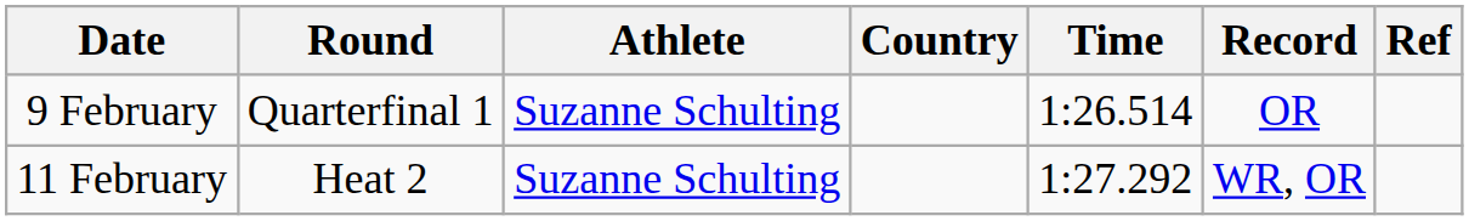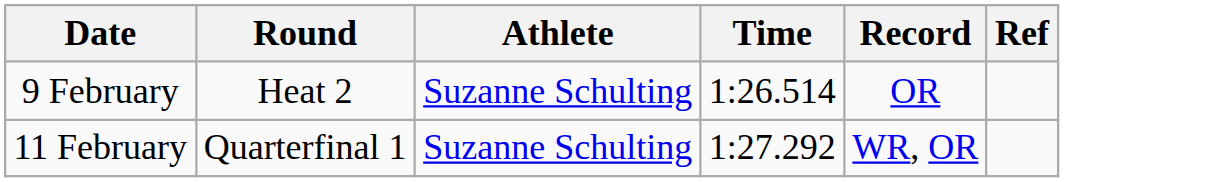- column: Country
9 February | Round: Quarterfinal 1 -> Heat 2
11 February | Round: Heat 2 -> Quarterfinal 1
